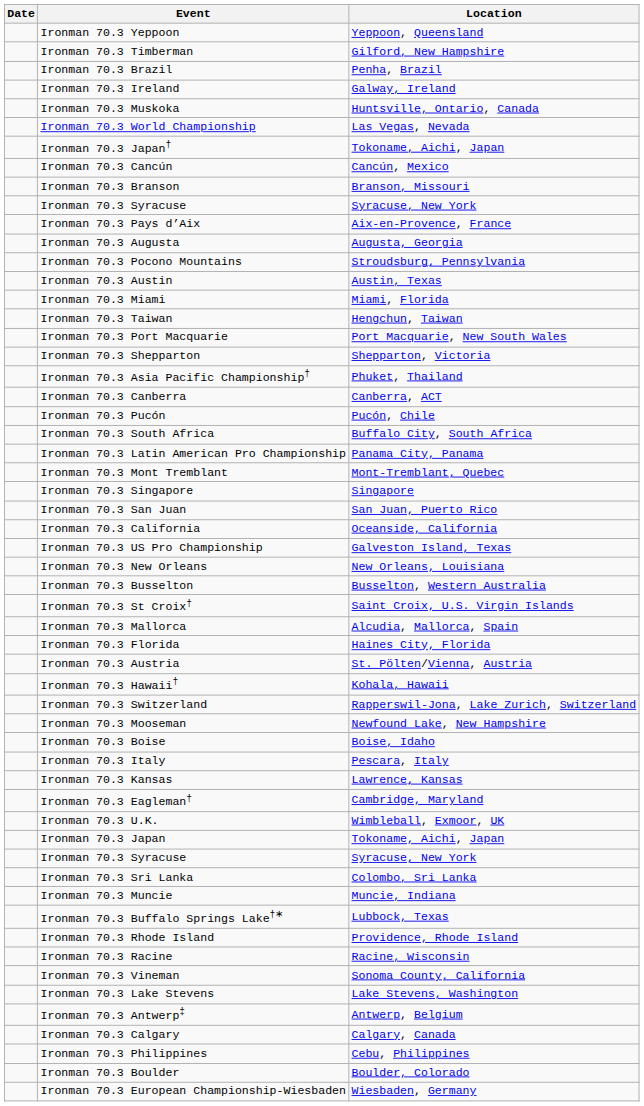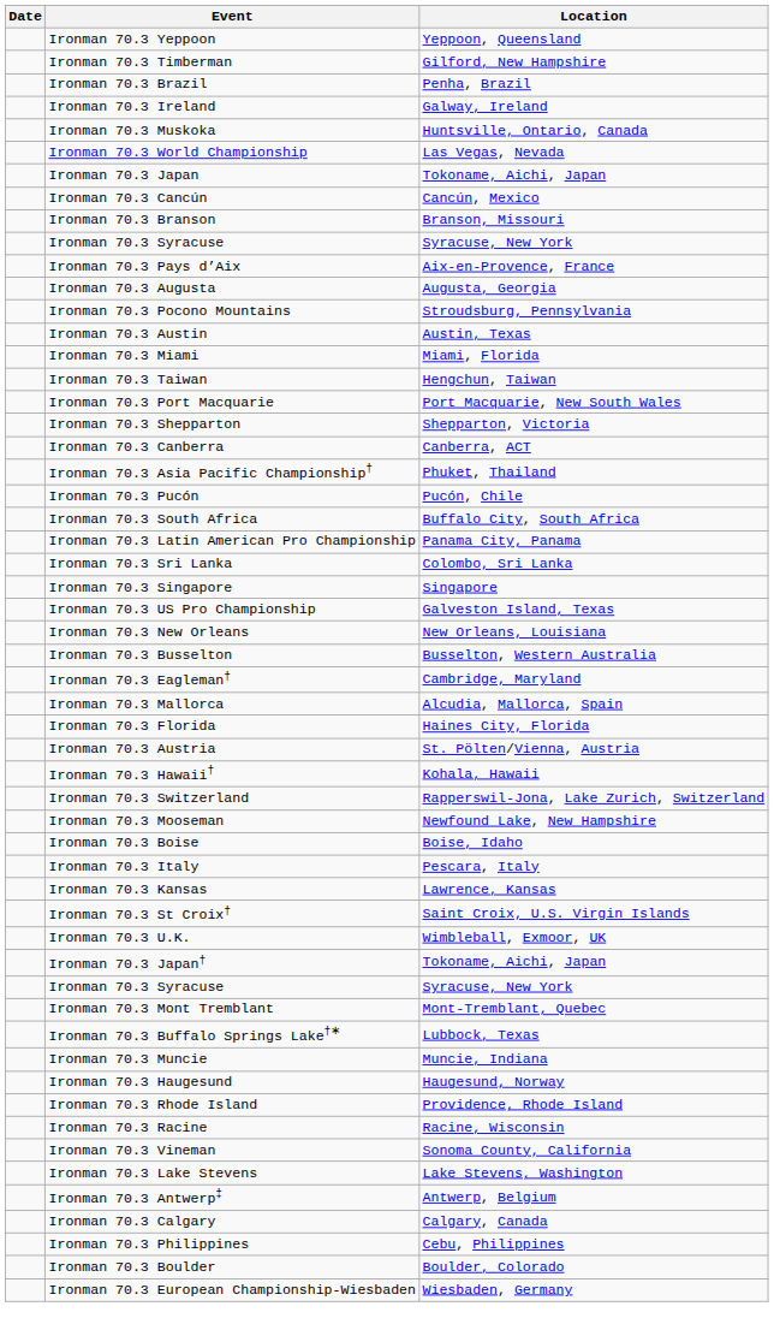rows swapped: Ironman 70.3 Japan <-> Ironman 70.3 Japan†
rows swapped: Ironman 70.3 Asia Pacific Championship† <-> Ironman 70.3 Canberra
rows swapped: Ironman 70.3 Sri Lanka <-> Ironman 70.3 Mont Tremblant
- row: Ironman 70.3 San Juan | San Juan, Puerto Rico
- row: Ironman 70.3 California | Oceanside, California
rows swapped: Ironman 70.3 St Croix† <-> Ironman 70.3 Eagleman†
rows swapped: Ironman 70.3 Buffalo Springs Lake†∗ <-> Ironman 70.3 Muncie
+ row: Ironman 70.3 Haugesund | Haugesund, Norway
